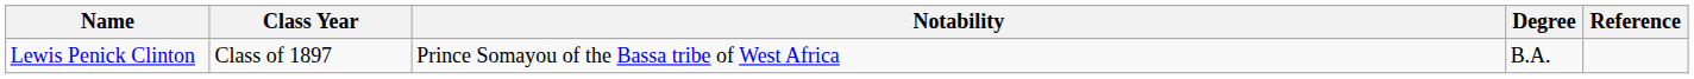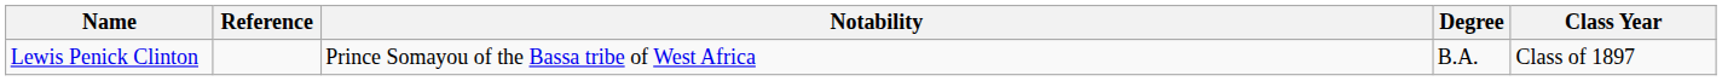columns swapped: Class Year <-> Reference
